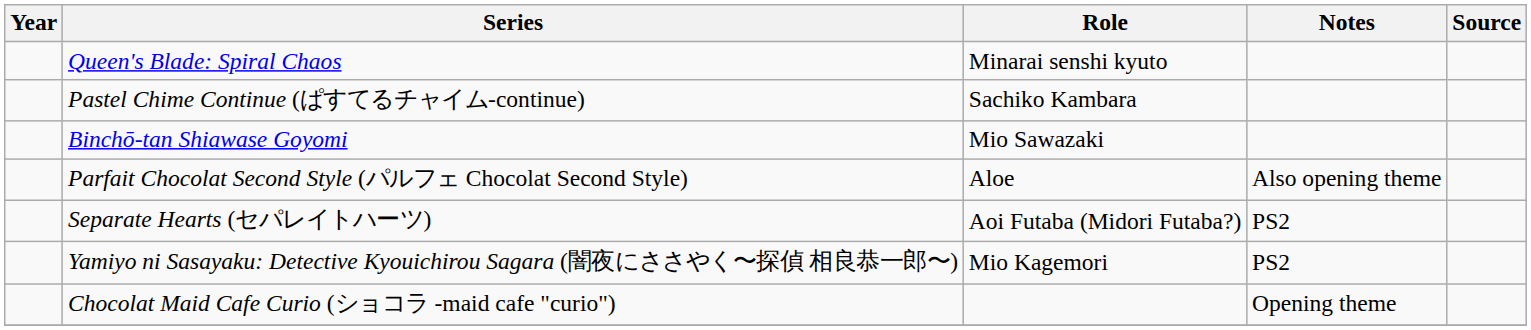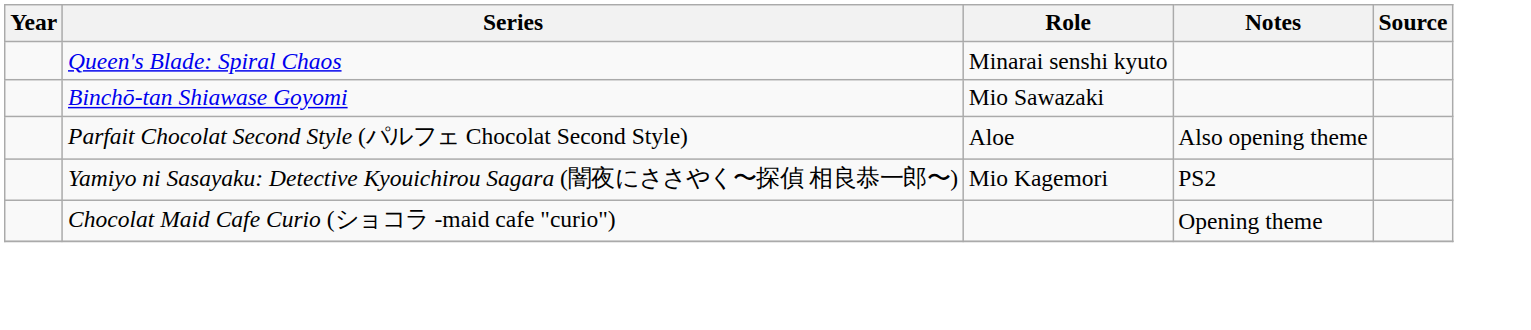- row: Pastel Chime Continue (ぱすてるチャイム-continue) | Sachiko Kambara
- row: Separate Hearts (セパレイトハーツ) | Aoi Futaba (Midori Futaba?) | PS2
